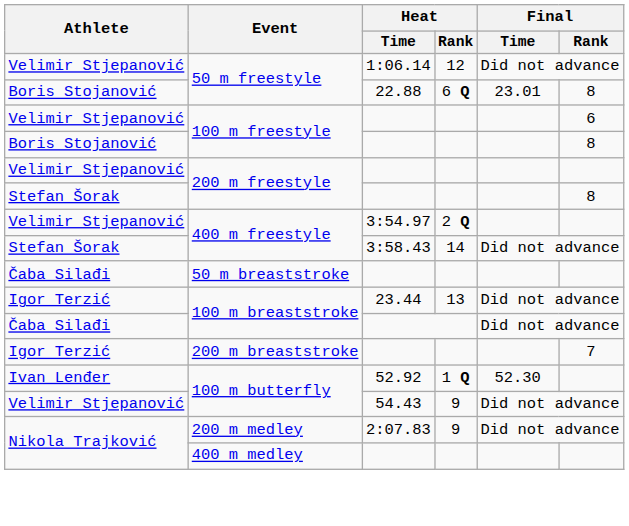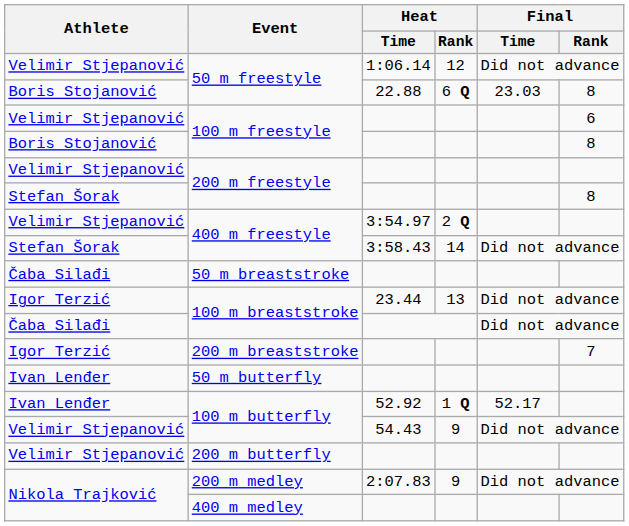Boris Stojanović / 50 m freestyle | Final / Time: 23.01 -> 23.03
+ row: Ivan Lenđer | 50 m butterfly
Ivan Lenđer / 100 m butterfly | Final / Time: 52.30 -> 52.17
+ row: Velimir Stjepanović | 200 m butterfly
